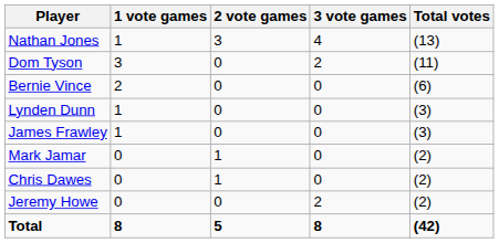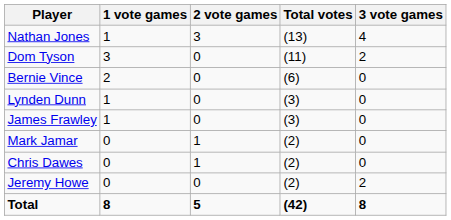columns swapped: 3 vote games <-> Total votes
